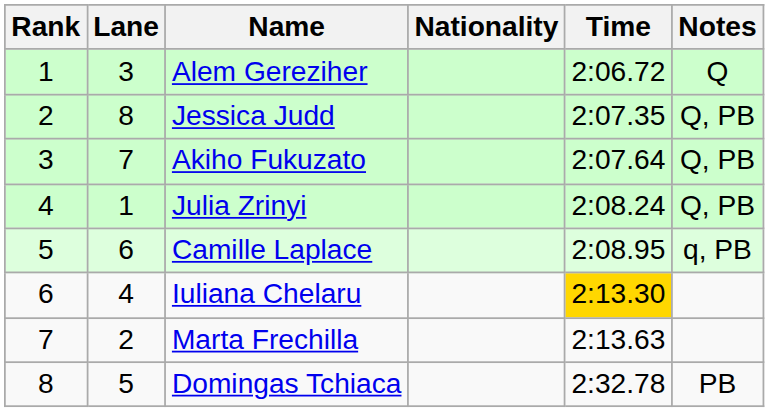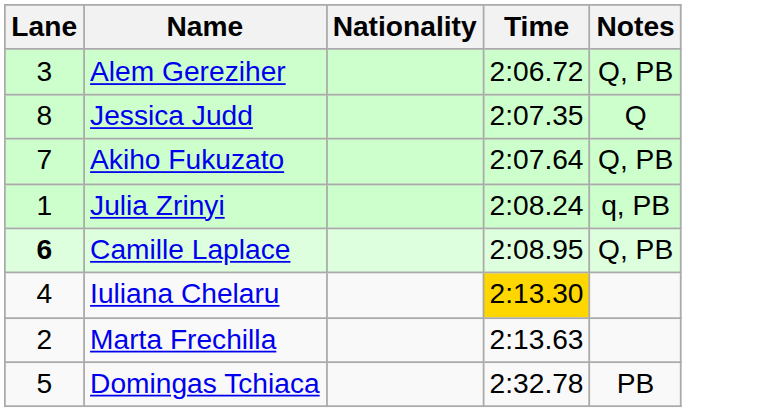- column: Rank | 1 | 2 | 3 | 4 | 5 | 6 | 7 | 8
Alem Gereziher | Notes: Q -> Q, PB
Jessica Judd | Notes: Q, PB -> Q
Julia Zrinyi | Notes: Q, PB -> q, PB
Camille Laplace | Lane: normal -> bold
Camille Laplace | Notes: q, PB -> Q, PB
